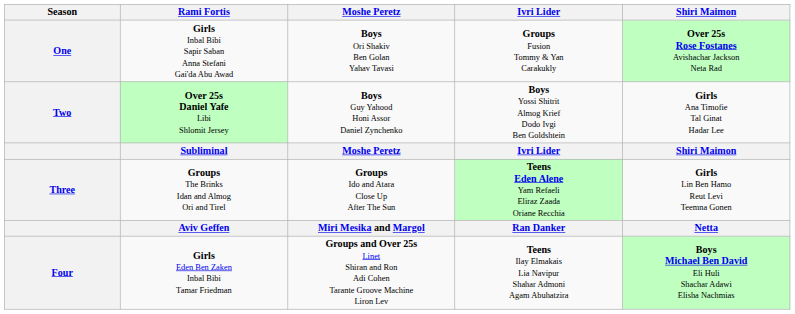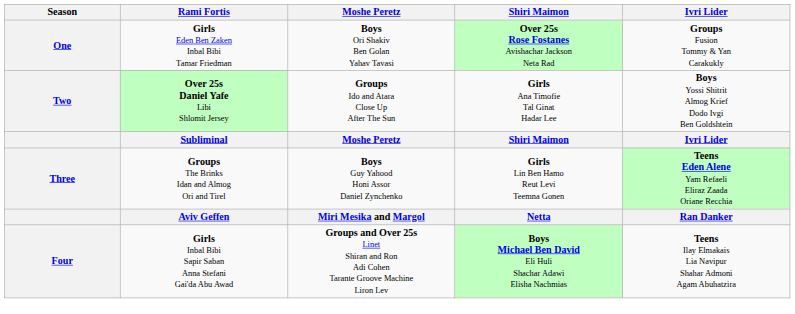columns swapped: Shiri Maimon <-> Ivri Lider
One | Rami Fortis: Girls Inbal Bibi Sapir Saban Anna Stefani Gai'da Abu Awad -> Girls Eden Ben Zaken Inbal Bibi Tamar Friedman
Two | Moshe Peretz: Boys Guy Yahood Honi Assor Daniel Zynchenko -> Groups Ido and Atara Close Up After The Sun
Three | Moshe Peretz: Groups Ido and Atara Close Up After The Sun -> Boys Guy Yahood Honi Assor Daniel Zynchenko
Four | Rami Fortis: Girls Eden Ben Zaken Inbal Bibi Tamar Friedman -> Girls Inbal Bibi Sapir Saban Anna Stefani Gai'da Abu Awad
